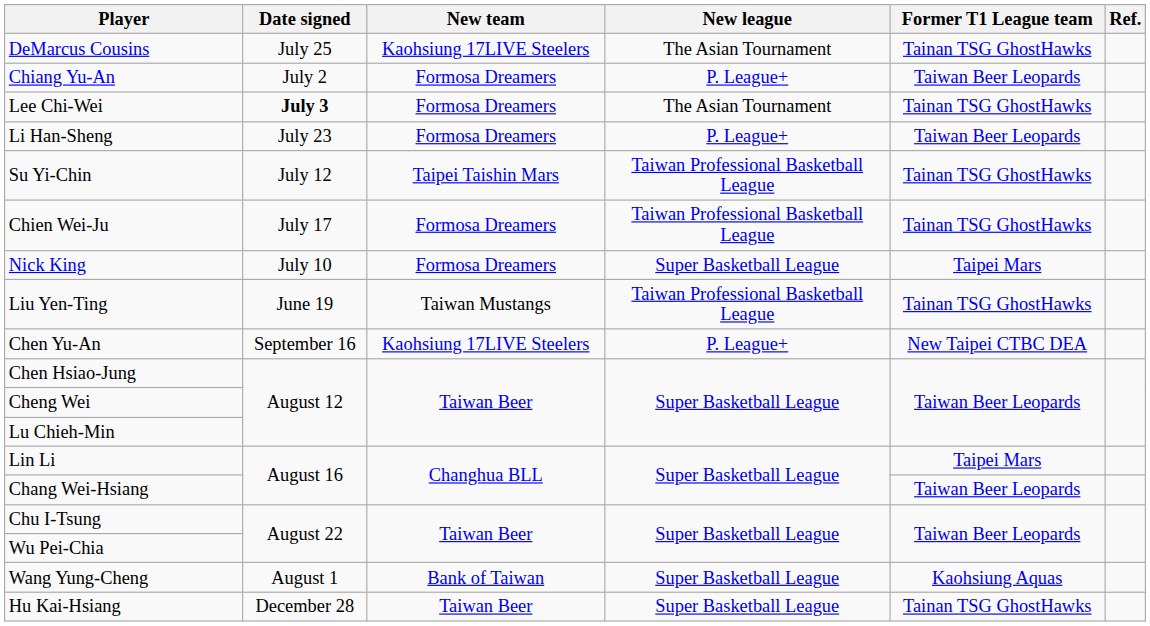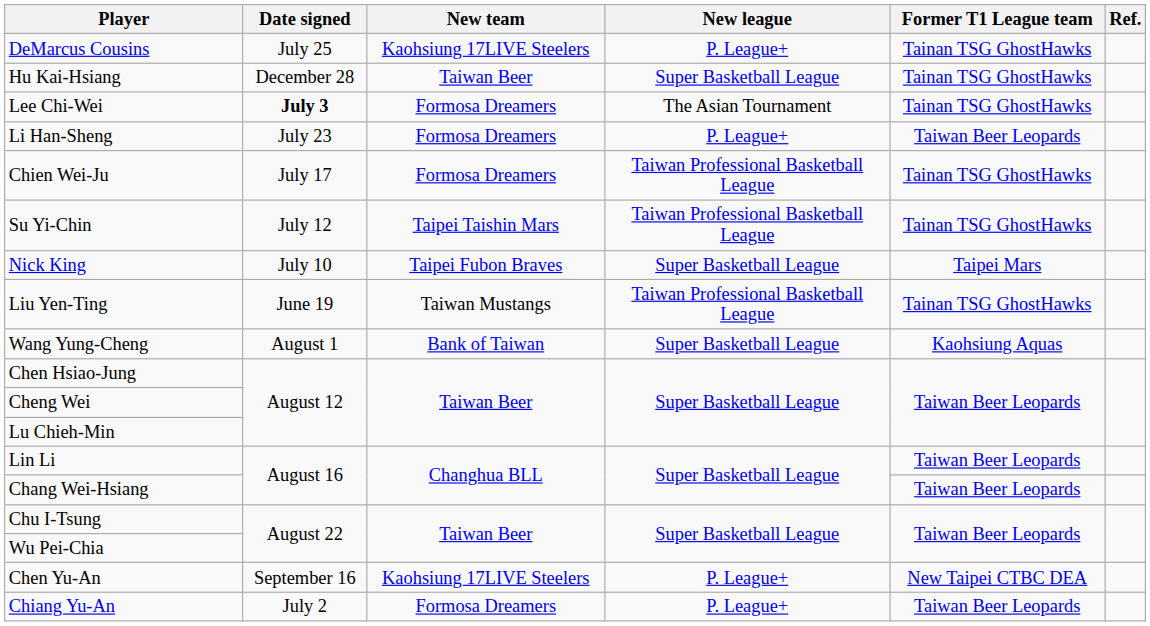DeMarcus Cousins | New league: The Asian Tournament -> P. League+
rows swapped: Chiang Yu-An <-> Hu Kai-Hsiang
rows swapped: Su Yi-Chin <-> Chien Wei-Ju
Nick King | New team: Formosa Dreamers -> Taipei Fubon Braves
rows swapped: Wang Yung-Cheng <-> Chen Yu-An
Lin Li | Former T1 League team: Taipei Mars -> Taiwan Beer Leopards
